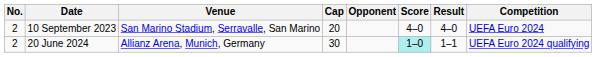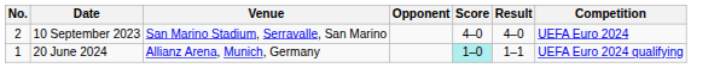- column: Cap | 20 | 30
20 June 2024 | No.: 2 -> 1
